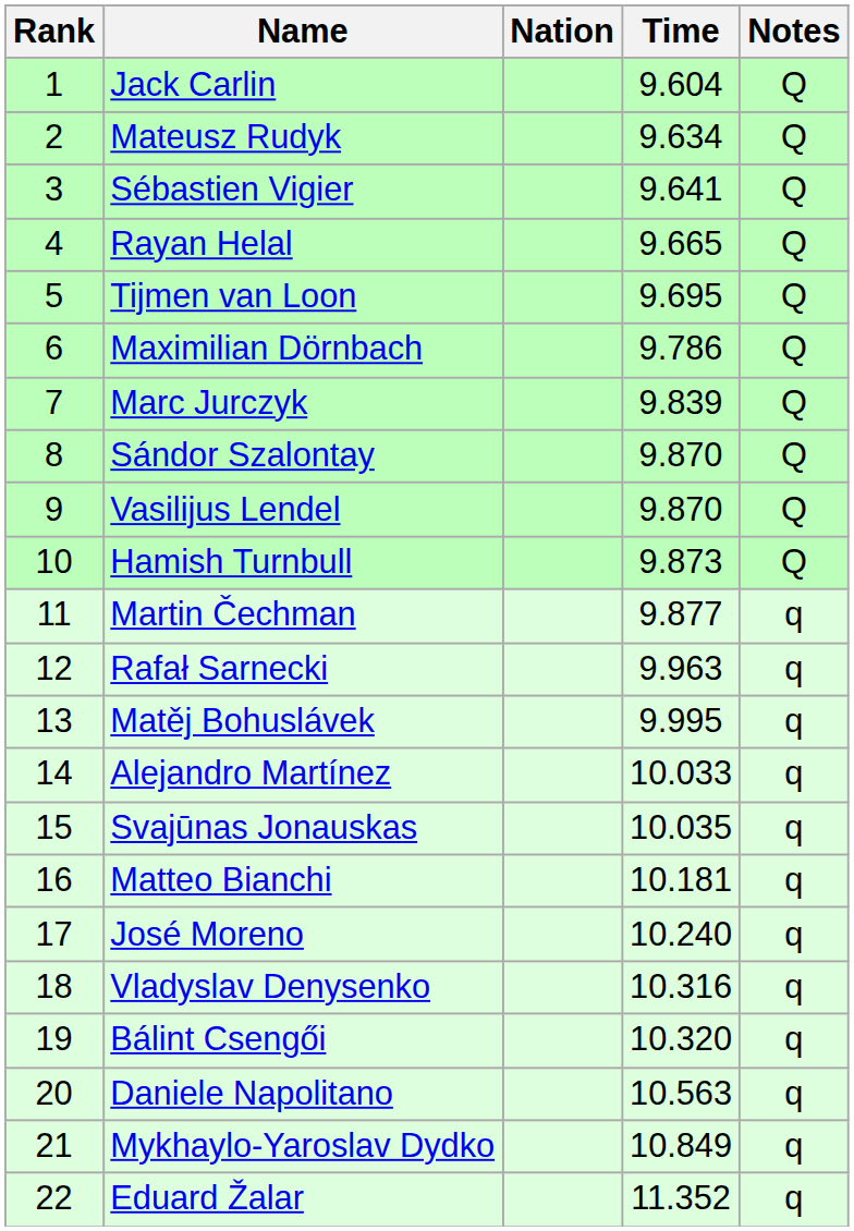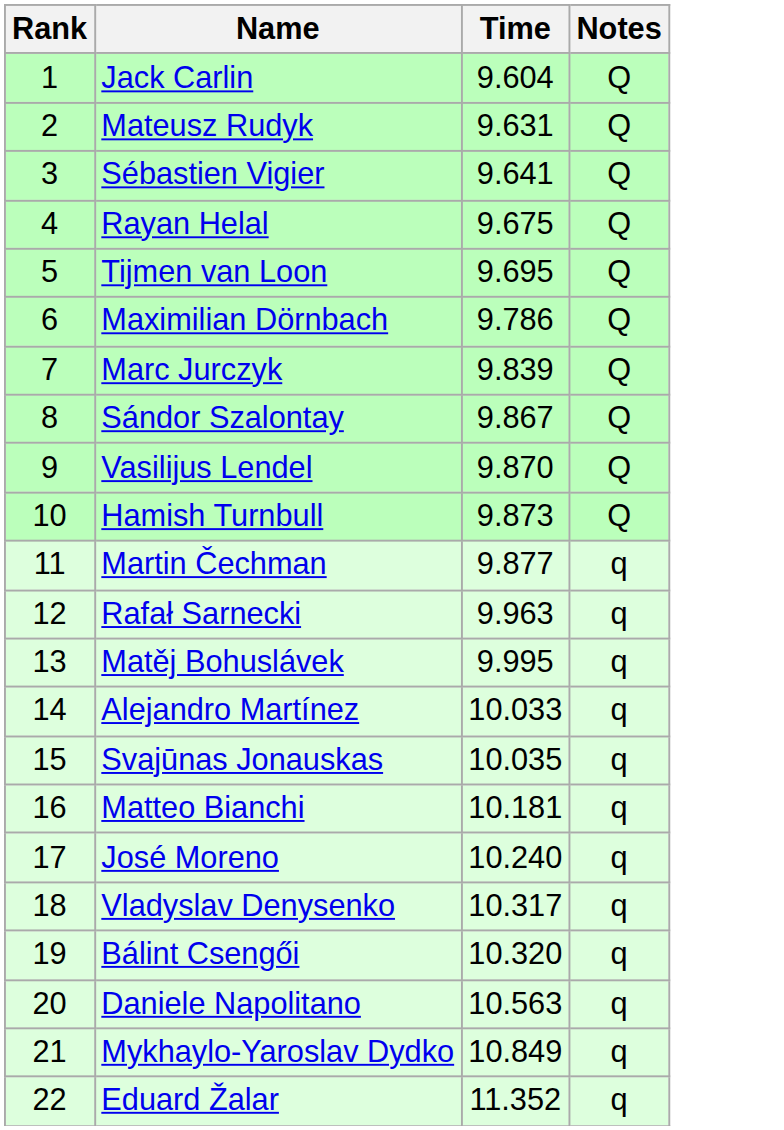- column: Nation
Mateusz Rudyk | Time: 9.634 -> 9.631
Rayan Helal | Time: 9.665 -> 9.675
Sándor Szalontay | Time: 9.870 -> 9.867
Vladyslav Denysenko | Time: 10.316 -> 10.317
